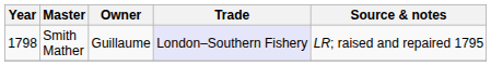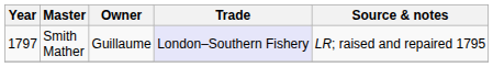Smith Mather | Year: 1798 -> 1797
